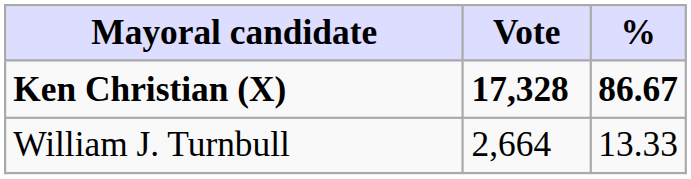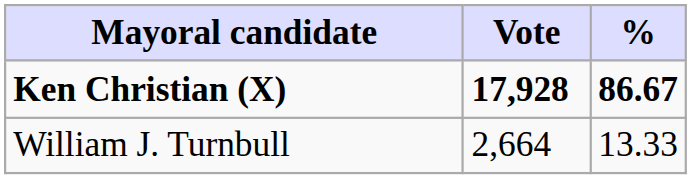Ken Christian (X) | Vote: 17,328 -> 17,928
